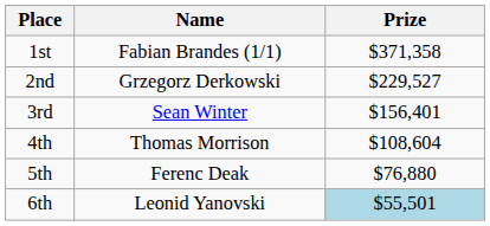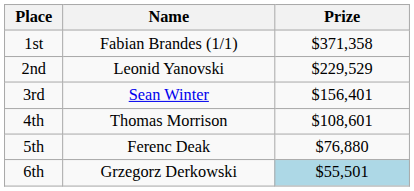2nd | Name: Grzegorz Derkowski -> Leonid Yanovski
2nd | Prize: $229,527 -> $229,529
4th | Prize: $108,604 -> $108,601
6th | Name: Leonid Yanovski -> Grzegorz Derkowski
